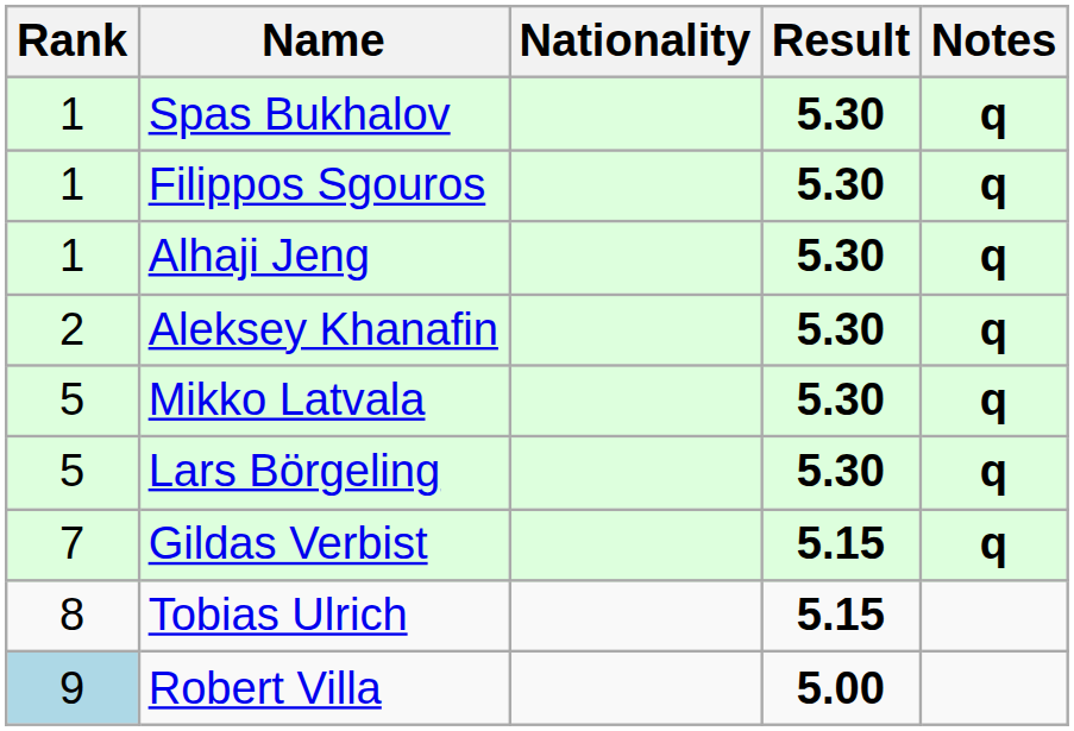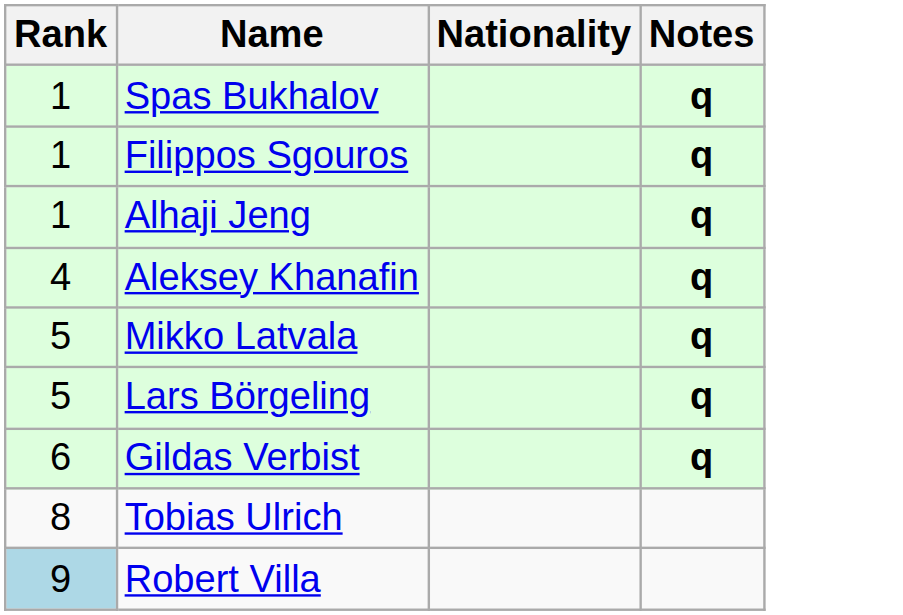- column: Result | 5.30 | 5.30 | 5.30 | 5.30 | 5.30 | 5.30 | 5.15 | 5.15 | 5.00
Aleksey Khanafin | Rank: 2 -> 4
Gildas Verbist | Rank: 7 -> 6
